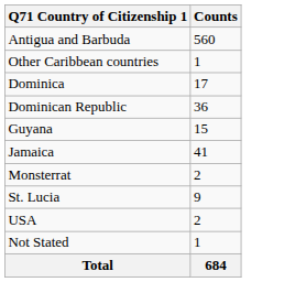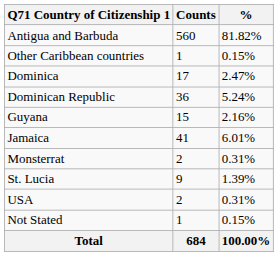+ column: % | 81.82% | 0.15% | 2.47% | 5.24% | 2.16% | 6.01% | 0.31% | 1.39% | 0.31% | 0.15% | 100.00%
